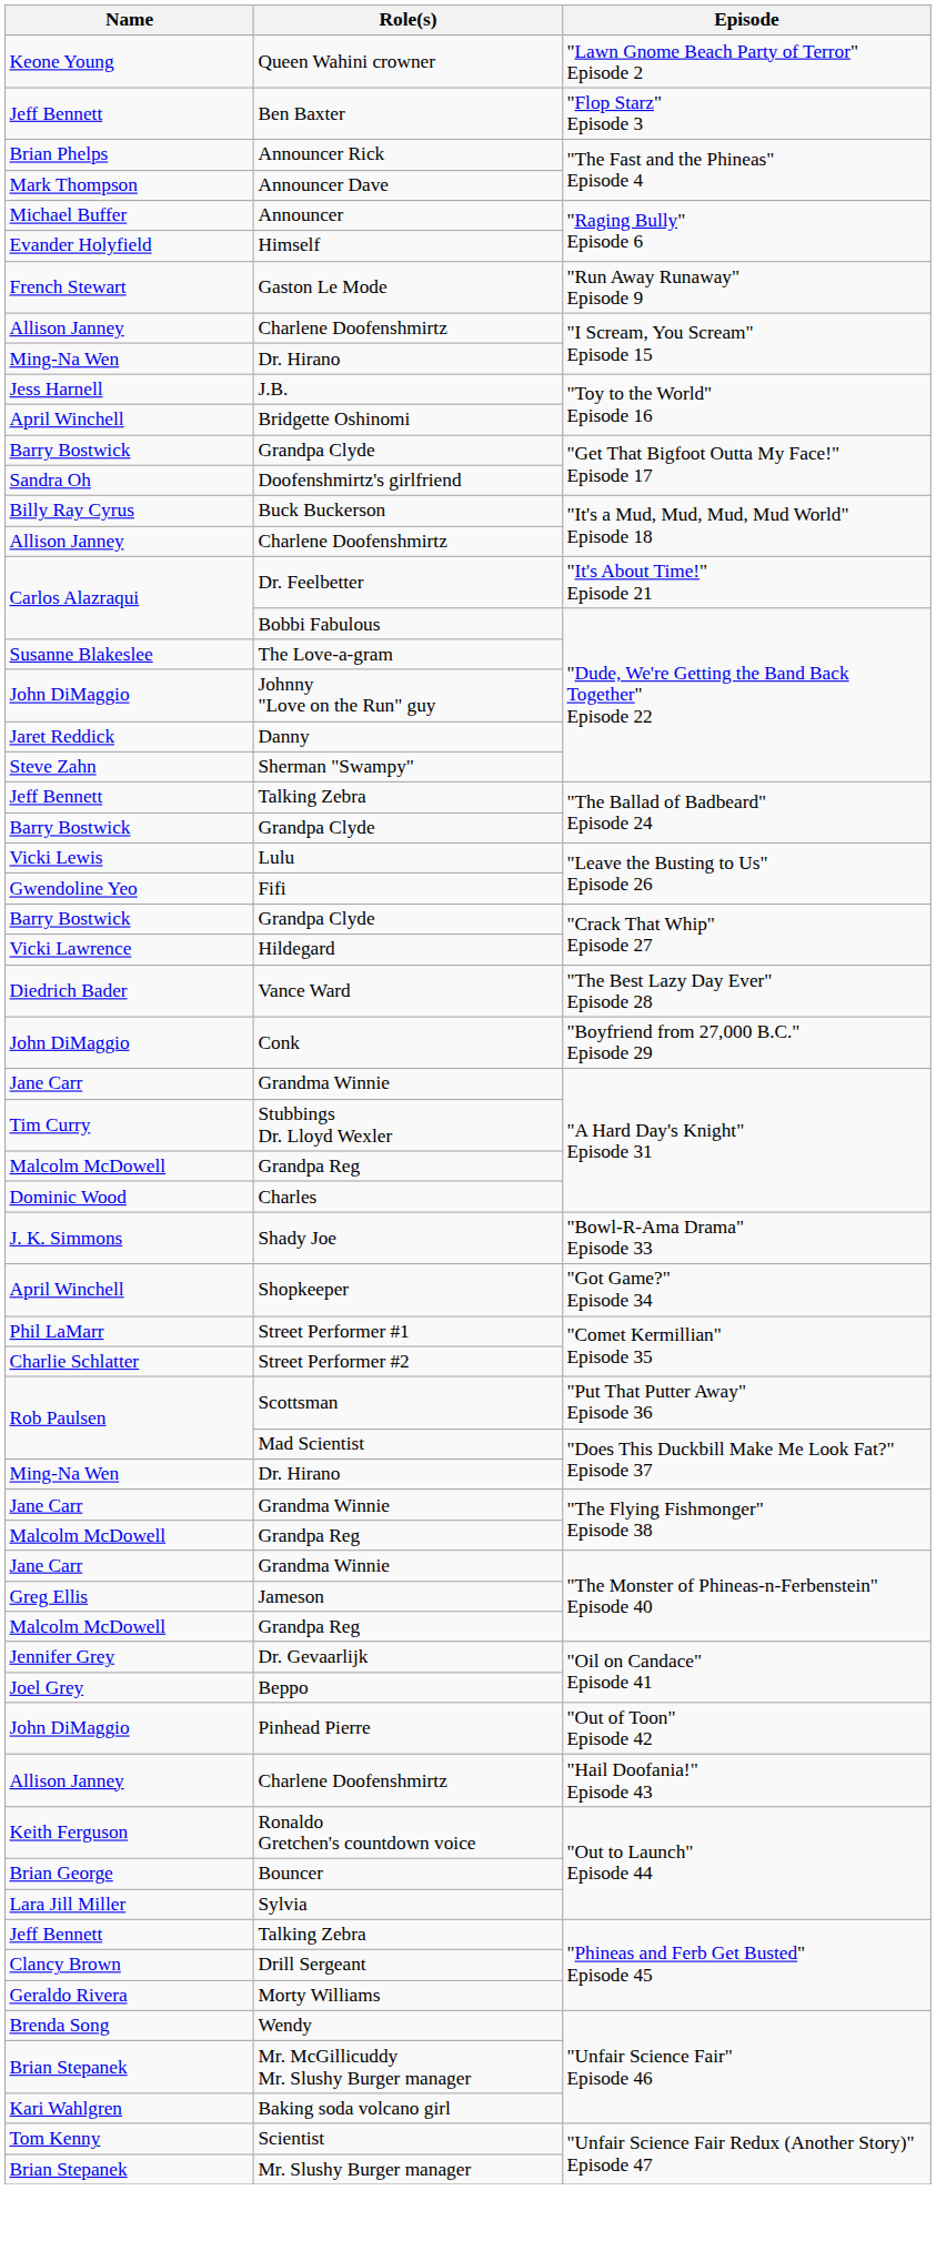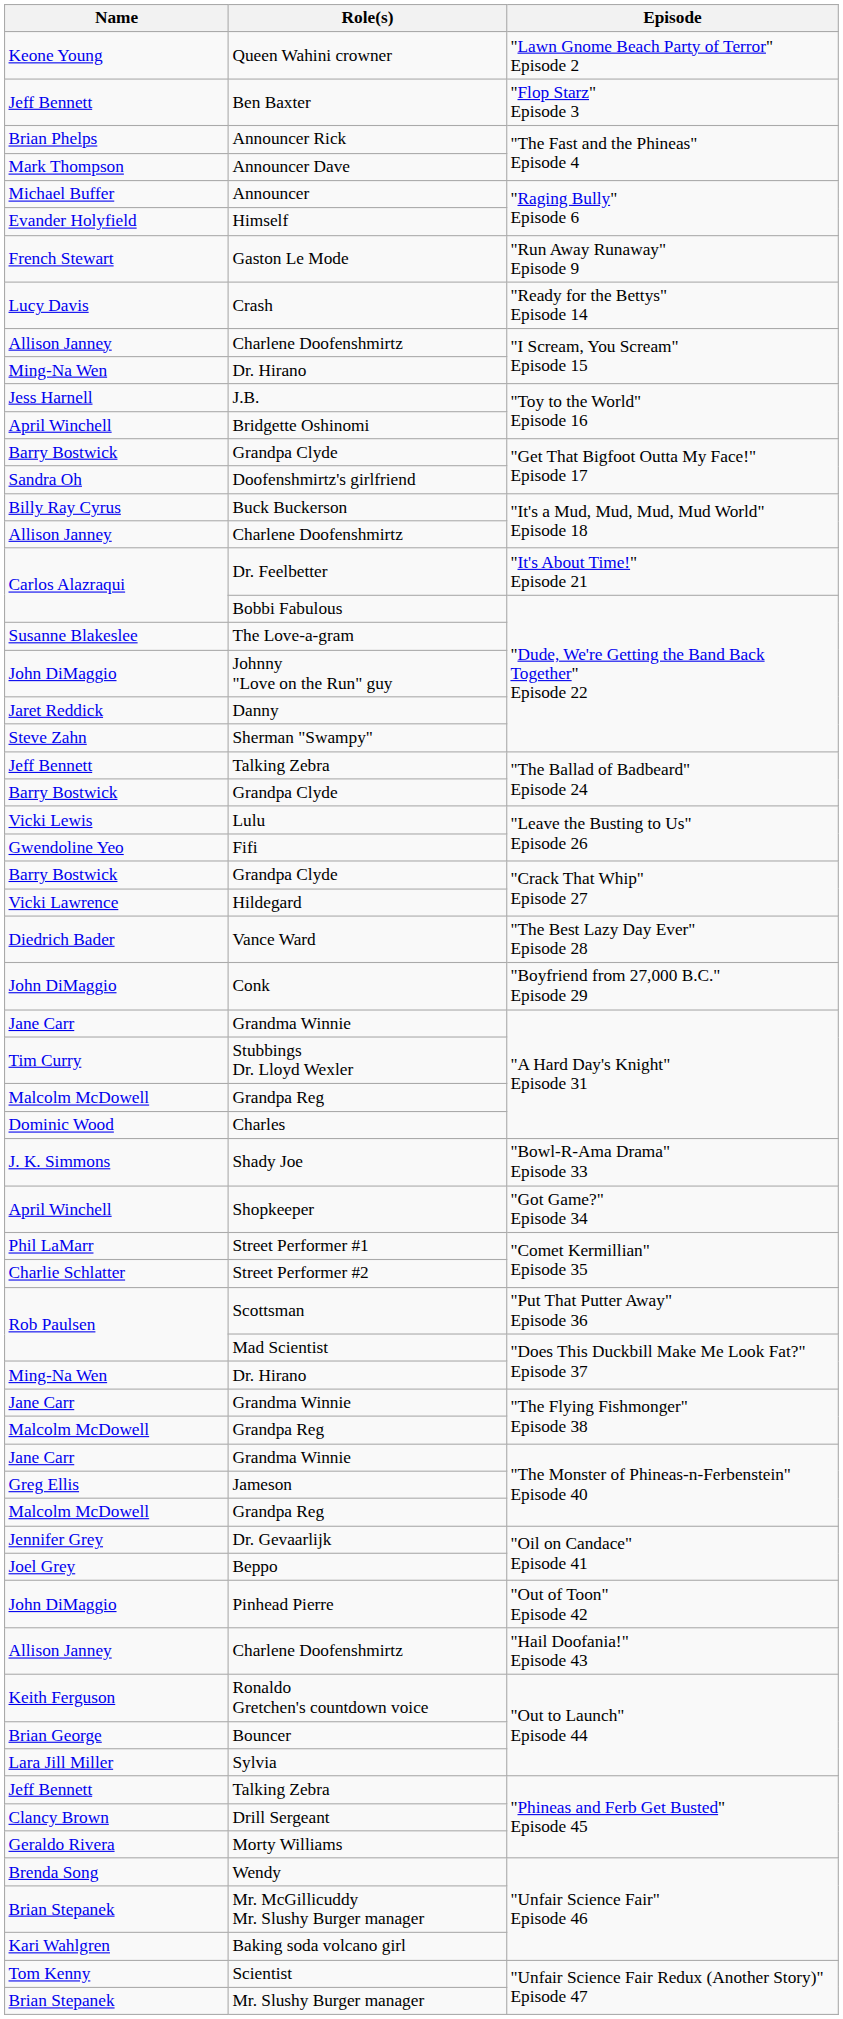+ row: Lucy Davis | Crash | "Ready for the Bettys" Episode 14
